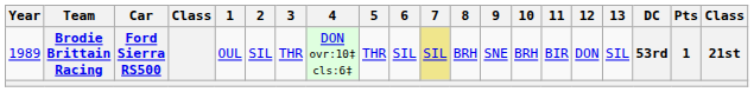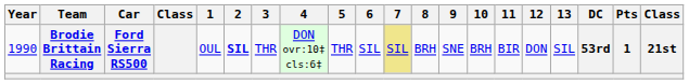Brodie Brittain Racing | Year: 1989 -> 1990
Brodie Brittain Racing | 2: normal -> bold
